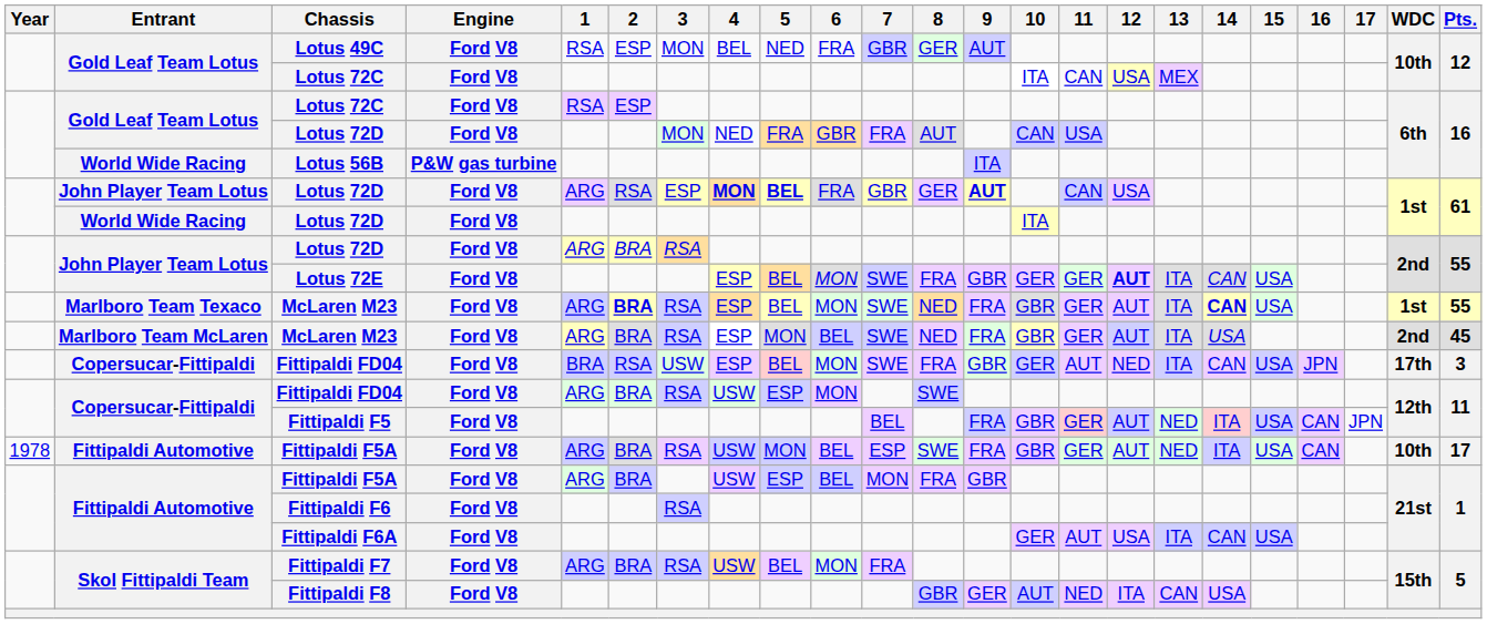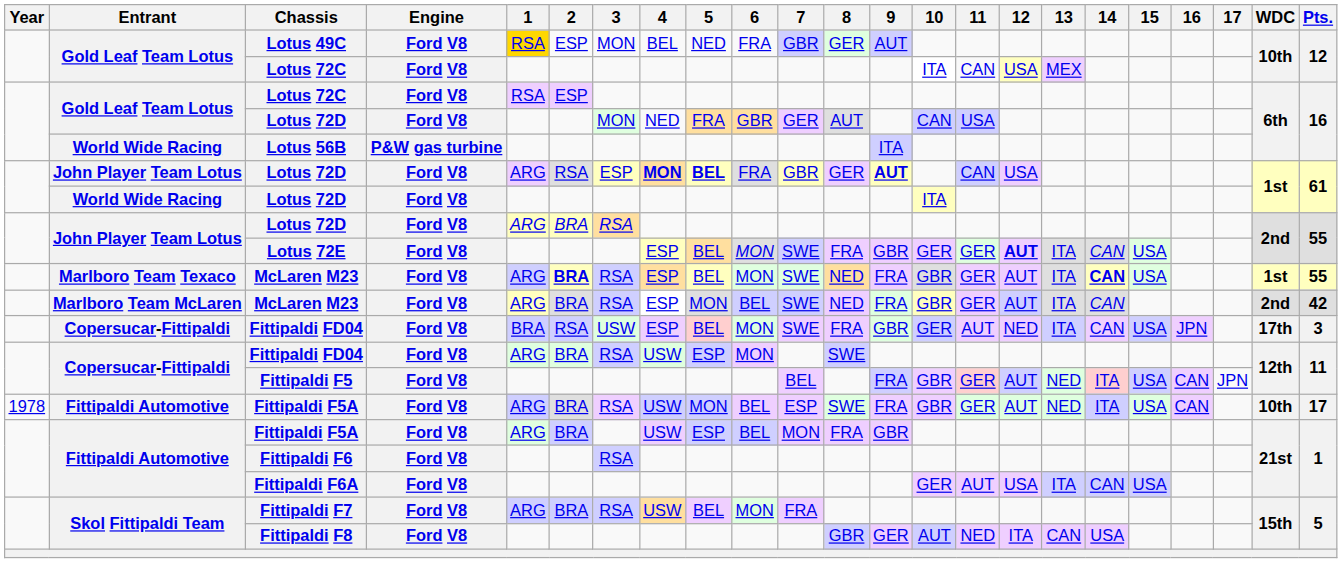Lotus 49C | 1: no background -> gold background
Gold Leaf Team Lotus / Lotus 72D | 7: FRA -> GER
Marlboro Team McLaren / McLaren M23 | 14: USA -> CAN
Marlboro Team McLaren / McLaren M23 | Pts.: 45 -> 42
